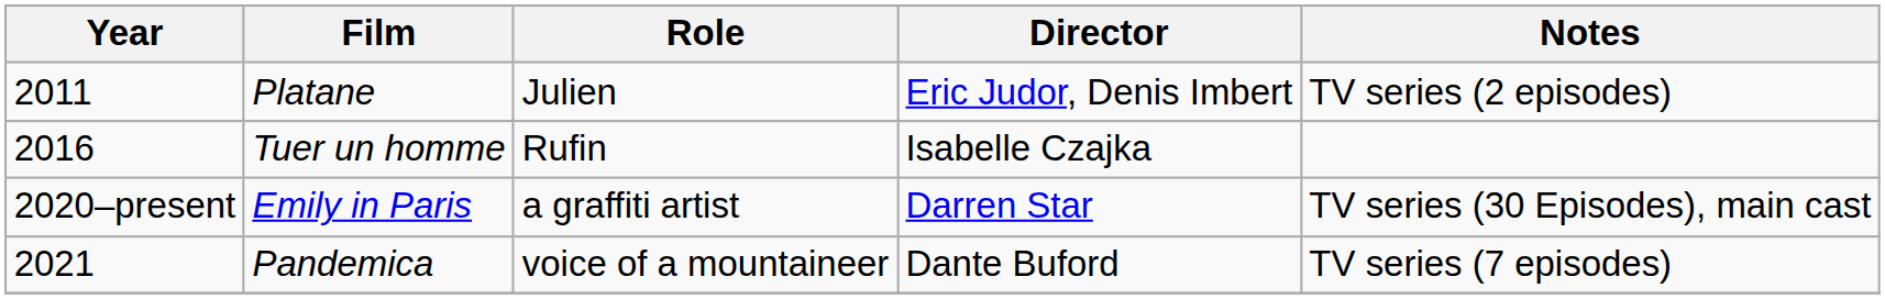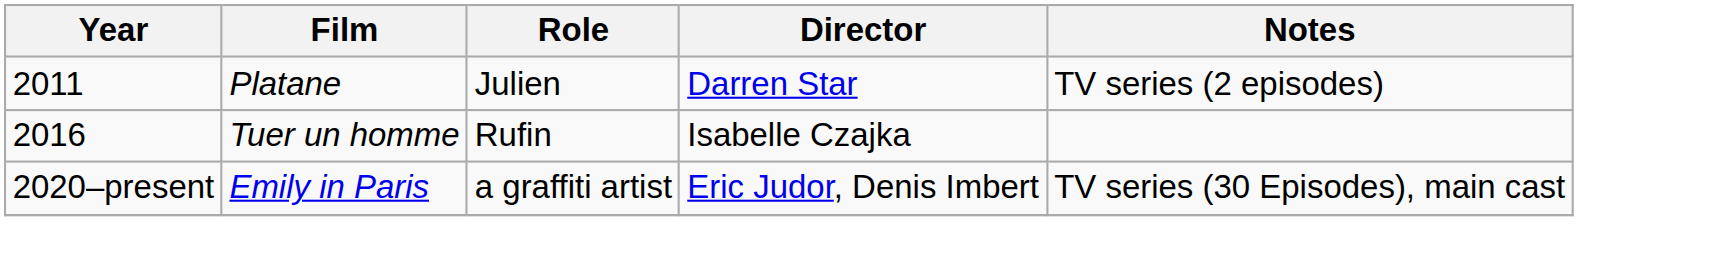Platane | Director: Eric Judor, Denis Imbert -> Darren Star
Emily in Paris | Director: Darren Star -> Eric Judor, Denis Imbert
- row: 2021 | Pandemica | voice of a mountaineer | Dante Buford | TV series (7 episodes)
